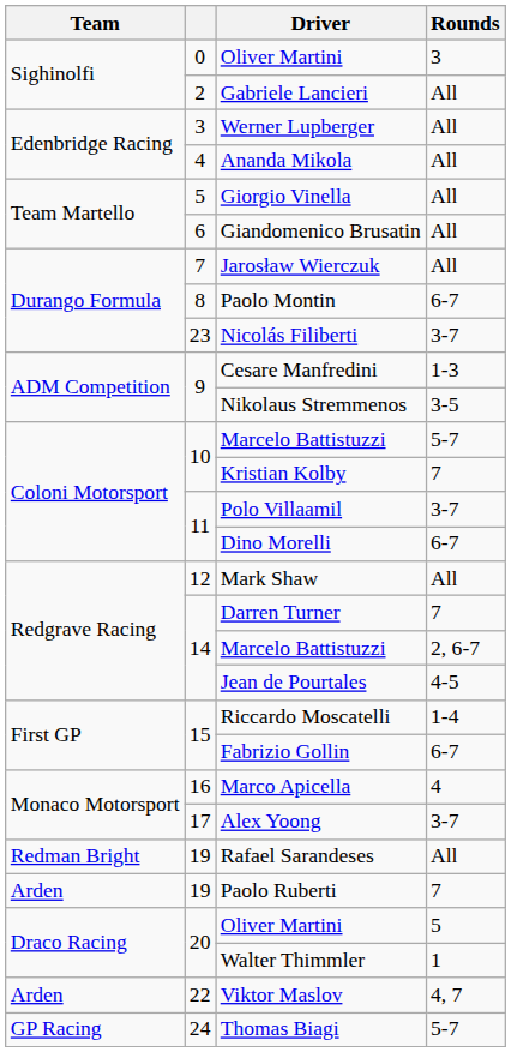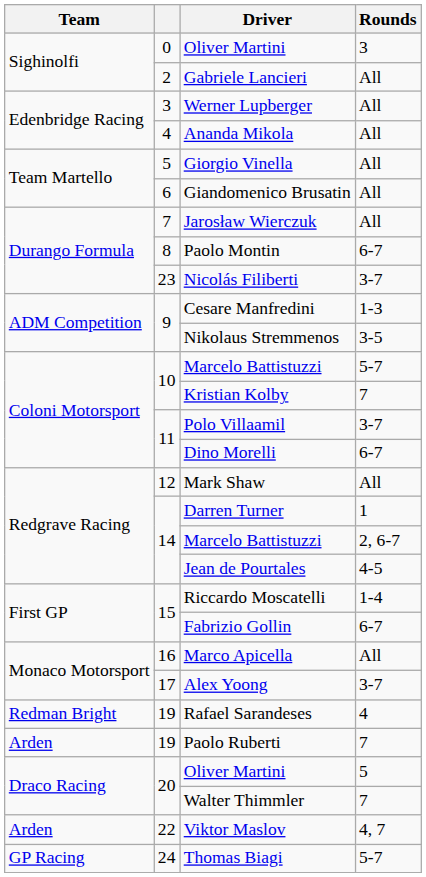Darren Turner | Rounds: 7 -> 1
Marco Apicella | Rounds: 4 -> All
Rafael Sarandeses | Rounds: All -> 4
Walter Thimmler | Rounds: 1 -> 7
